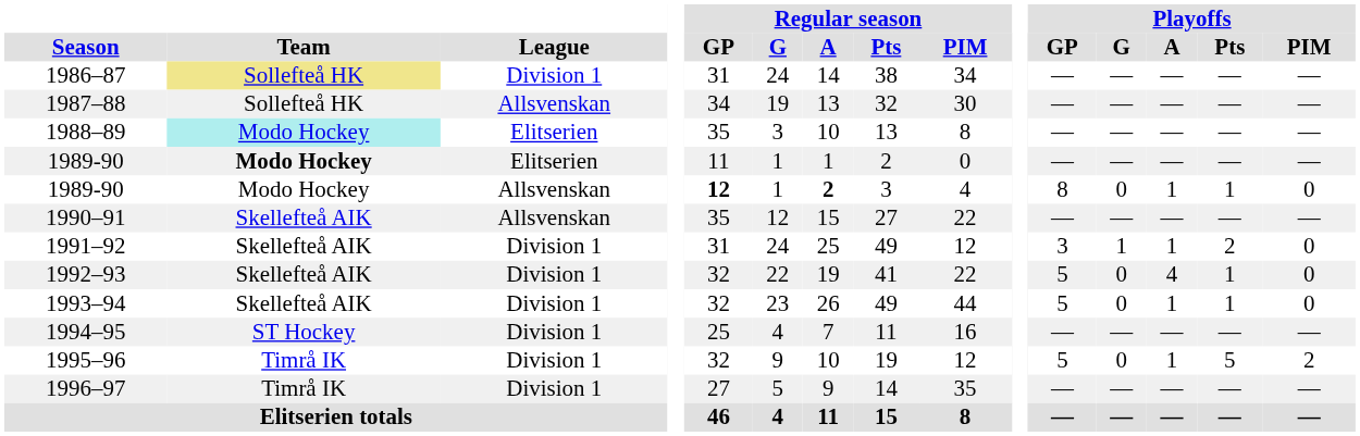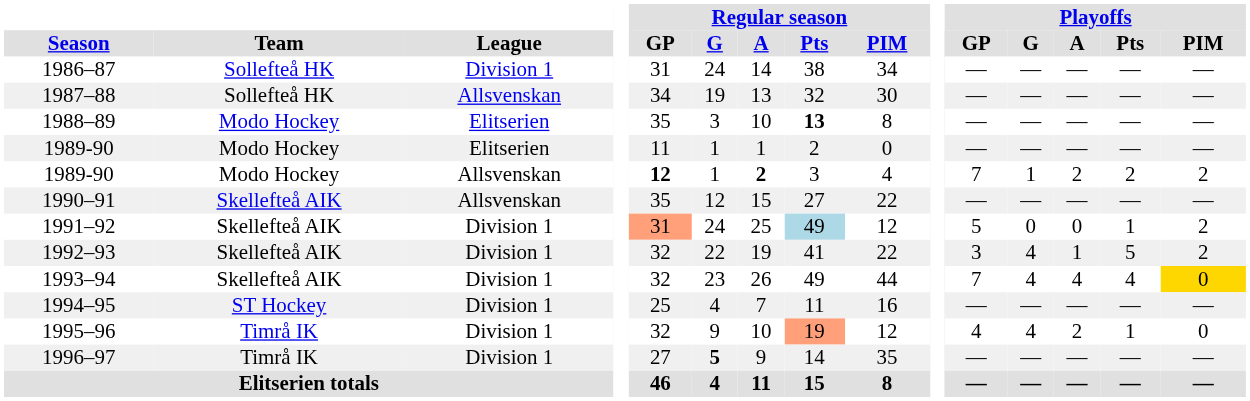1986–87 | Team: khaki background -> no background
1988–89 | Team: paleturquoise background -> no background
1988–89 | Regular season / Pts: normal -> bold
1989-90 / Elitserien | Team: bold -> normal
1989-90 / Allsvenskan | Playoffs / GP: 8 -> 7
1989-90 / Allsvenskan | Playoffs / G: 0 -> 1
1989-90 / Allsvenskan | Playoffs / A: 1 -> 2
1989-90 / Allsvenskan | Playoffs / Pts: 1 -> 2
1989-90 / Allsvenskan | Playoffs / PIM: 0 -> 2
1991–92 | Regular season / GP: no background -> lightsalmon background
1991–92 | Regular season / Pts: no background -> lightblue background
1991–92 | Playoffs / GP: 3 -> 5
1991–92 | Playoffs / G: 1 -> 0
1991–92 | Playoffs / A: 1 -> 0
1991–92 | Playoffs / Pts: 2 -> 1
1991–92 | Playoffs / PIM: 0 -> 2
1992–93 | Playoffs / GP: 5 -> 3
1992–93 | Playoffs / G: 0 -> 4
1992–93 | Playoffs / A: 4 -> 1
1992–93 | Playoffs / Pts: 1 -> 5
1992–93 | Playoffs / PIM: 0 -> 2
1993–94 | Playoffs / GP: 5 -> 7
1993–94 | Playoffs / G: 0 -> 4
1993–94 | Playoffs / A: 1 -> 4
1993–94 | Playoffs / Pts: 1 -> 4
1993–94 | Playoffs / PIM: no background -> gold background
1995–96 | Regular season / Pts: no background -> lightsalmon background
1995–96 | Playoffs / GP: 5 -> 4
1995–96 | Playoffs / G: 0 -> 4
1995–96 | Playoffs / A: 1 -> 2
1995–96 | Playoffs / Pts: 5 -> 1
1995–96 | Playoffs / PIM: 2 -> 0
1996–97 | Regular season / G: normal -> bold
